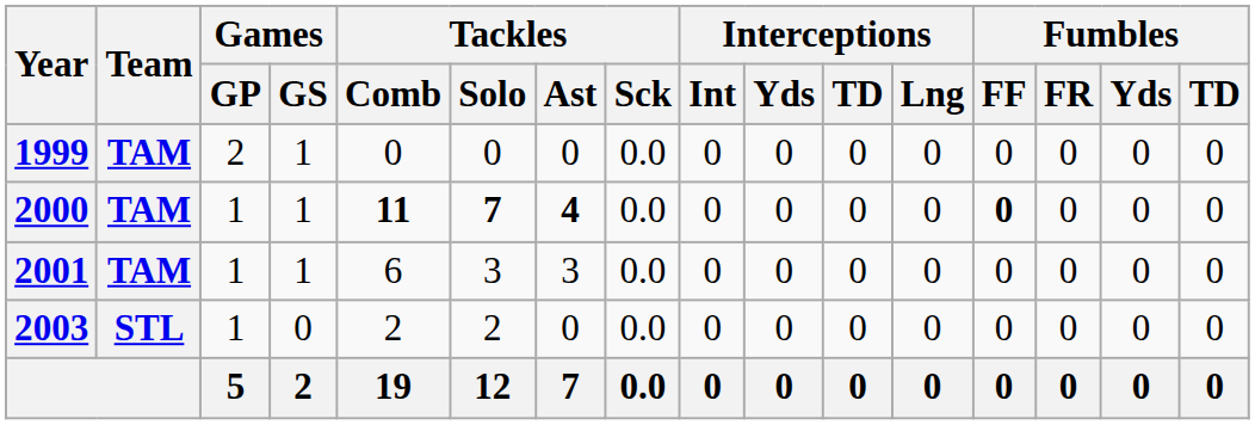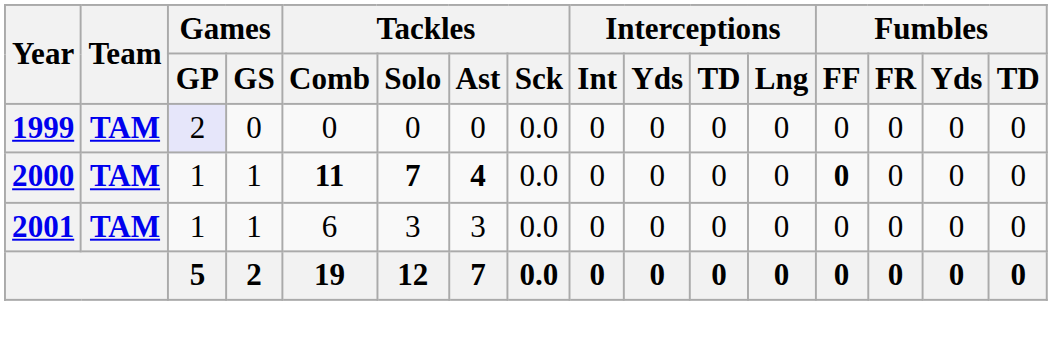1999 | Games / GP: no background -> lavender background
1999 | Games / GS: 1 -> 0
- row: 2003 | STL | 1 | 0 | 2 | 2 | 0 | 0.0 | 0 | 0 | 0 | 0 | 0 | 0 | 0 | 0
